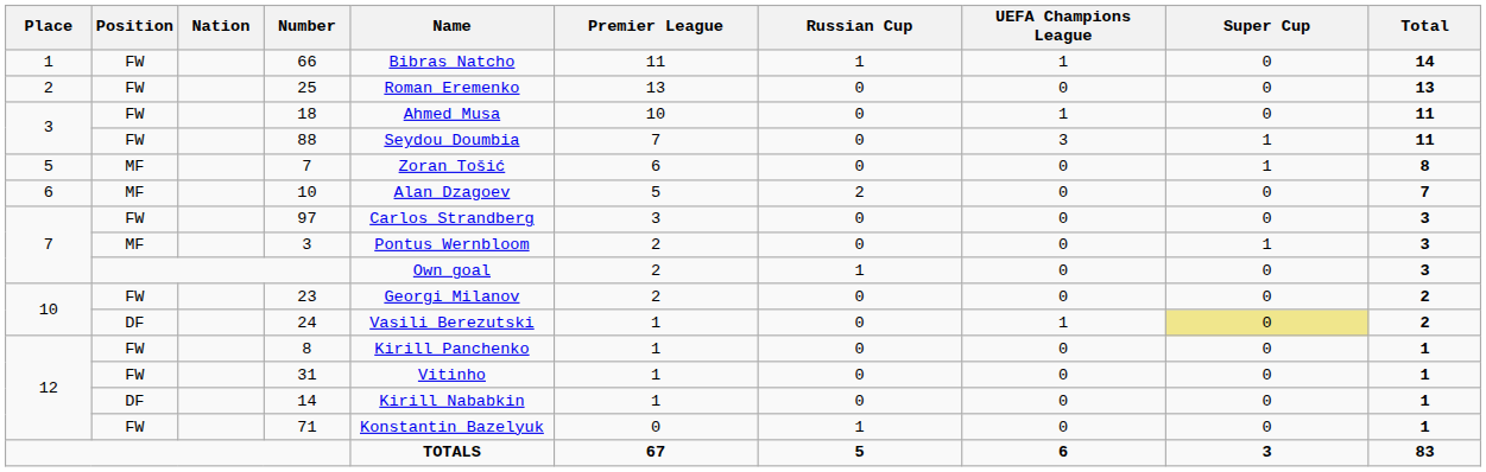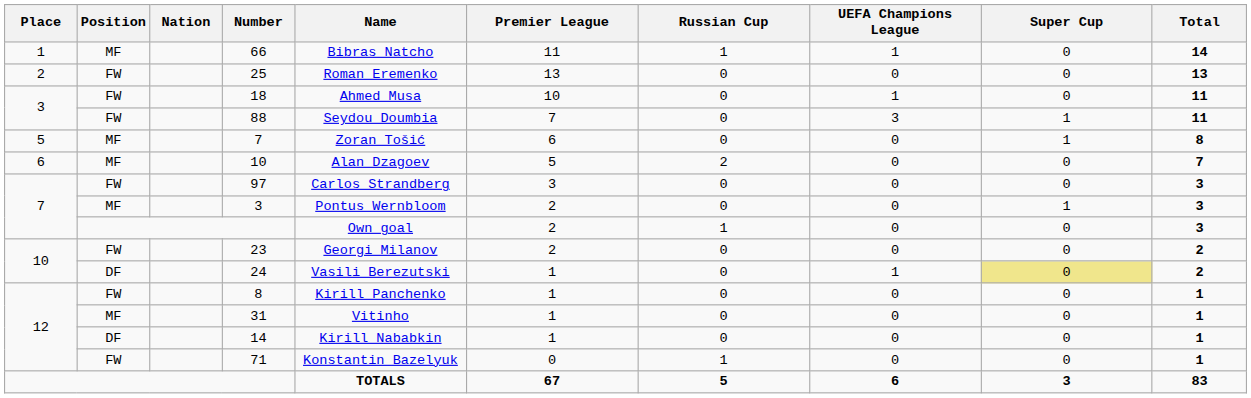66 | Position: FW -> MF
31 | Position: FW -> MF
